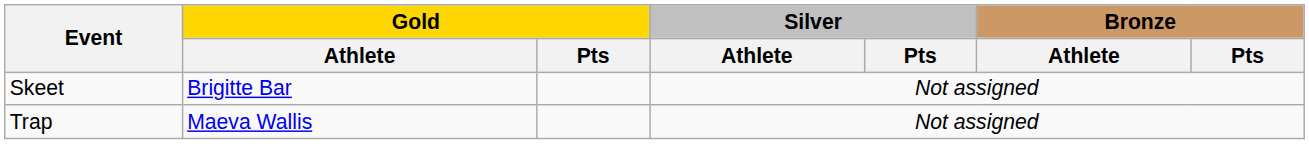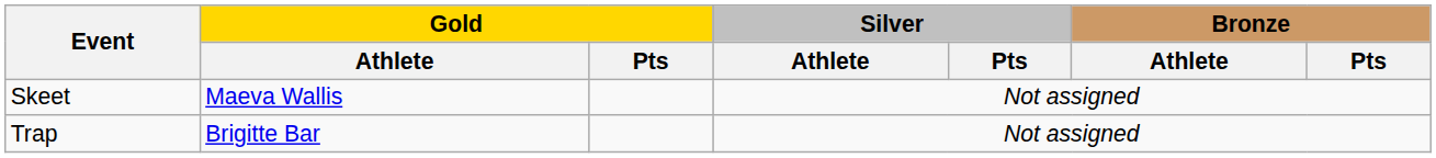Skeet | Gold / Athlete: Brigitte Bar -> Maeva Wallis
Trap | Gold / Athlete: Maeva Wallis -> Brigitte Bar
